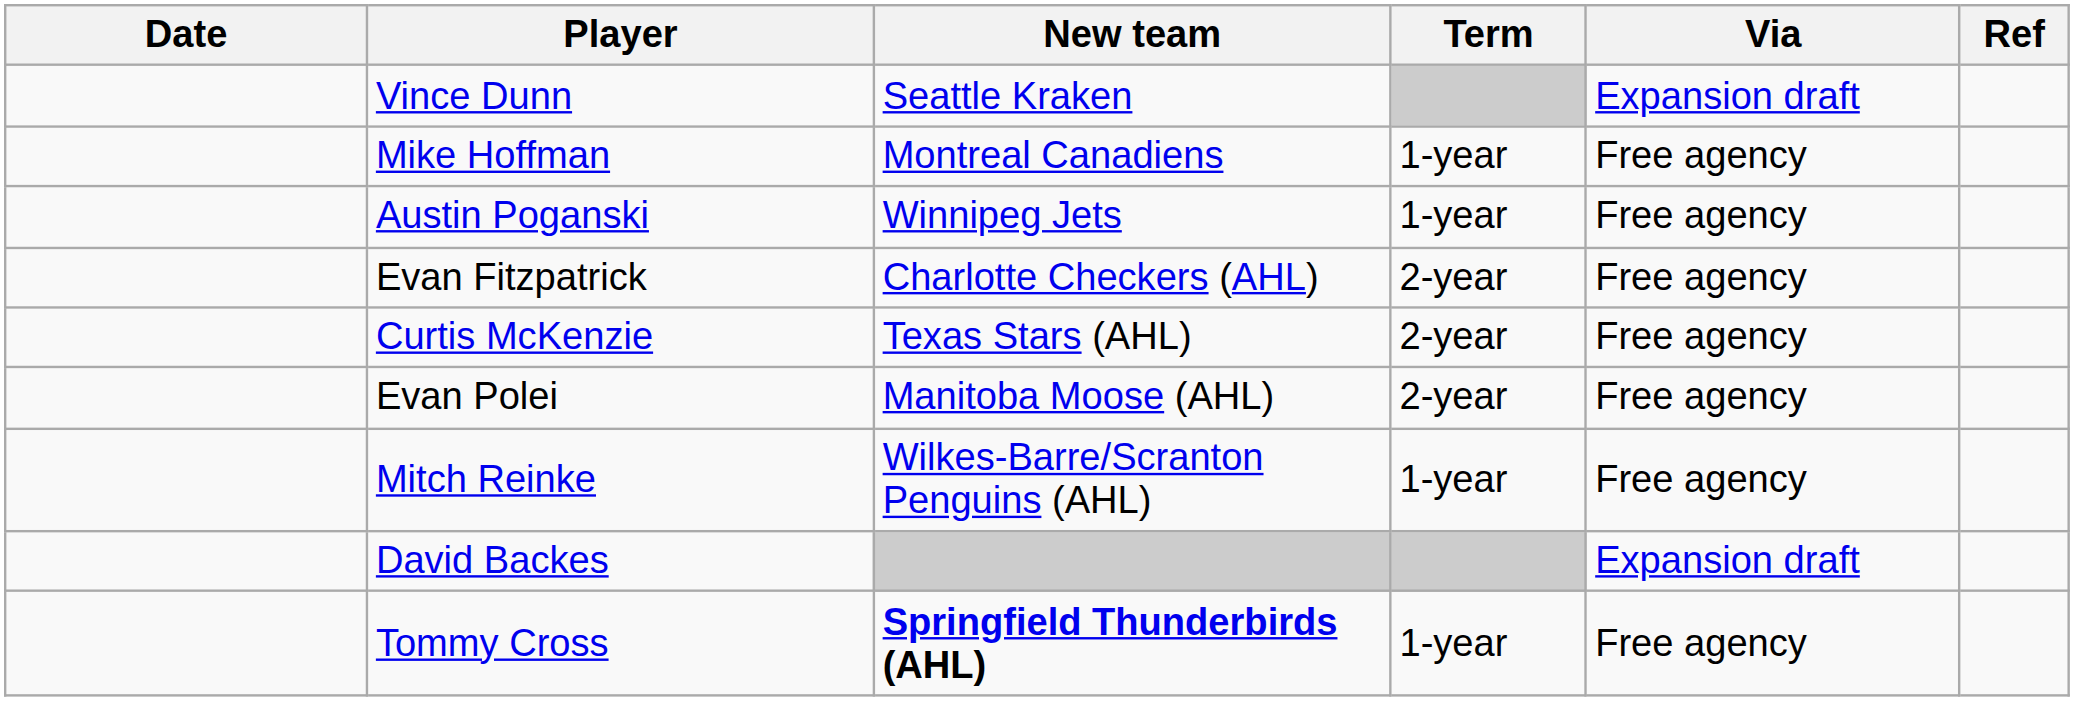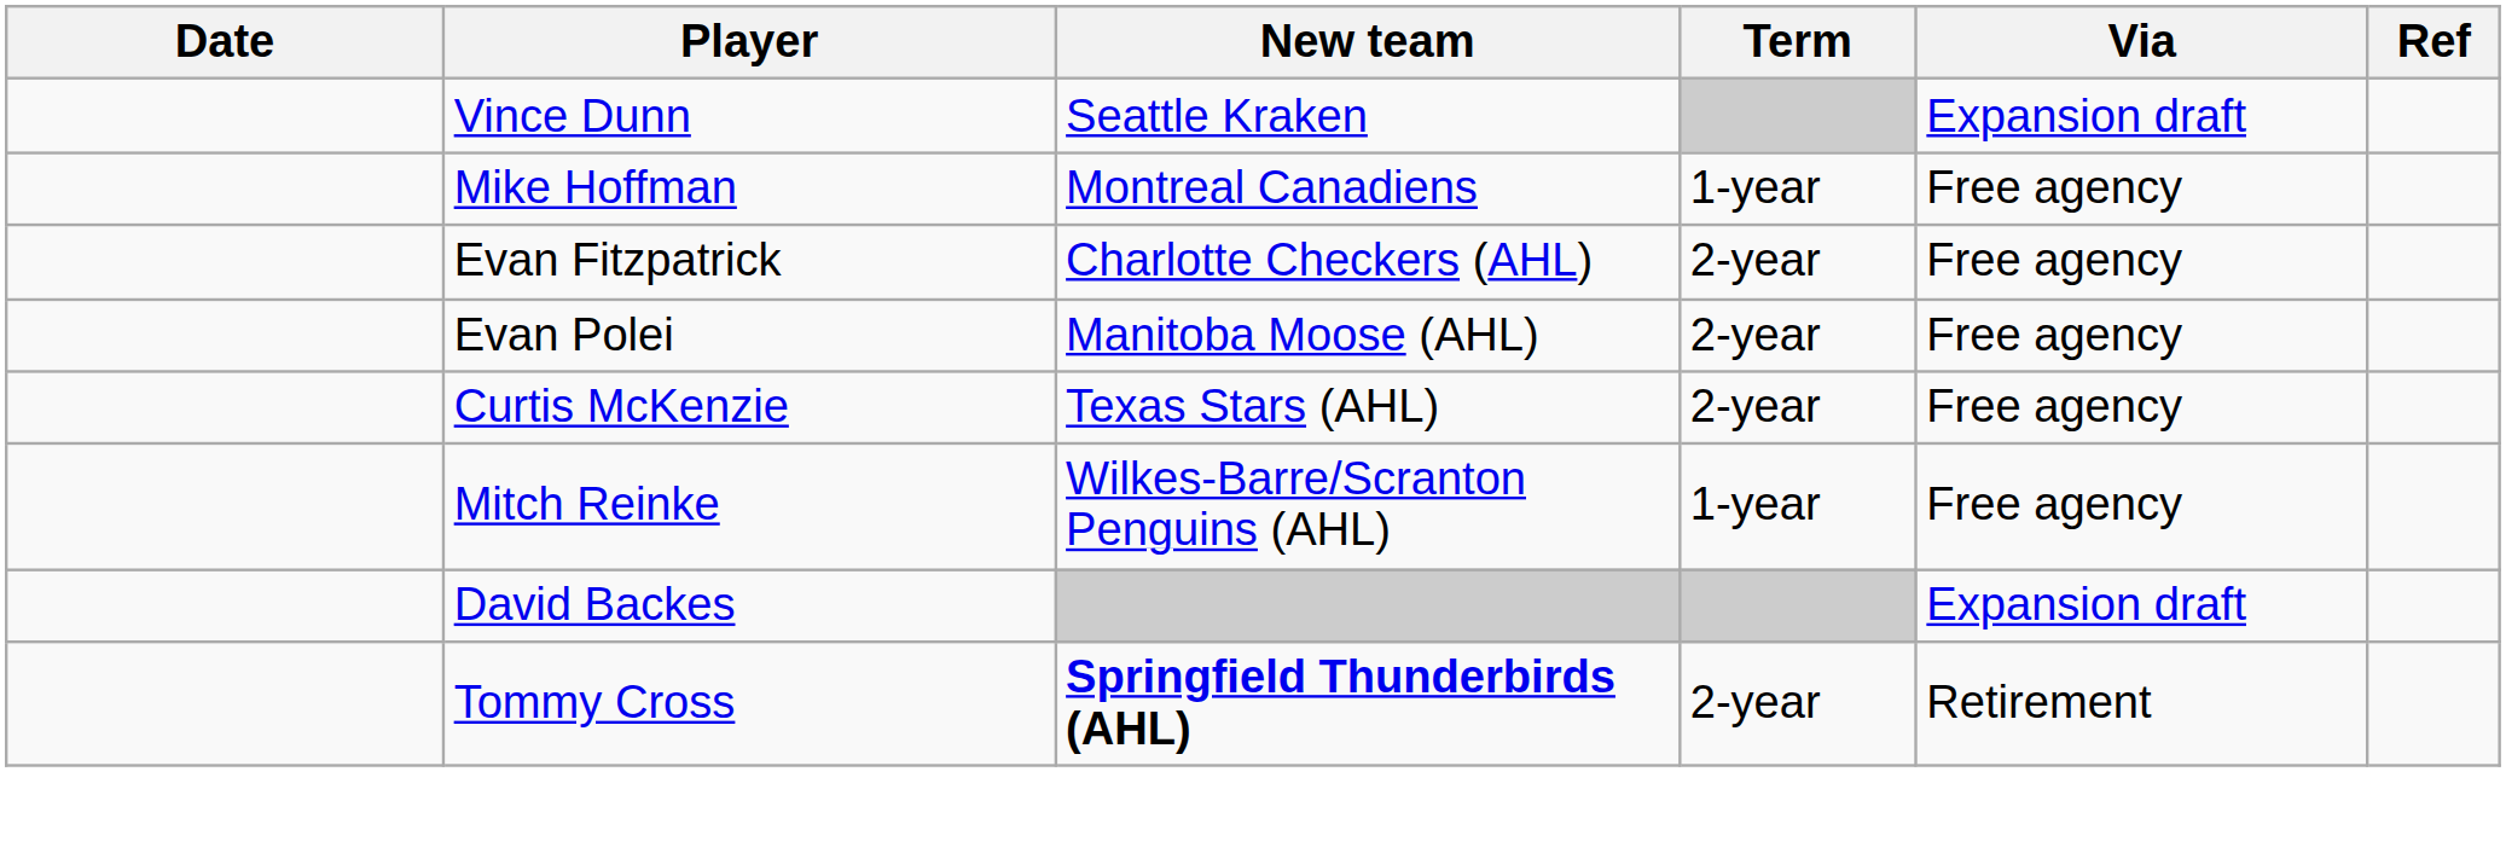- row: Austin Poganski | Winnipeg Jets | 1-year | Free agency
rows swapped: Curtis McKenzie <-> Evan Polei
Tommy Cross | Term: 1-year -> 2-year
Tommy Cross | Via: Free agency -> Retirement
